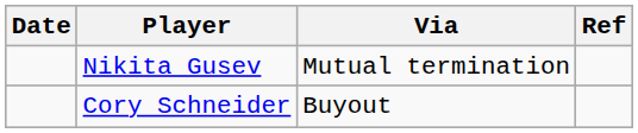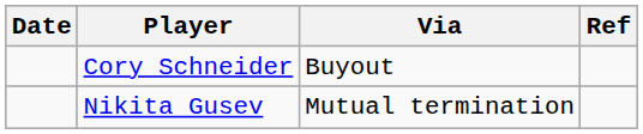rows swapped: Cory Schneider <-> Nikita Gusev
